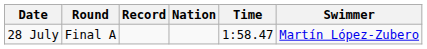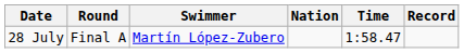columns swapped: Swimmer <-> Record
